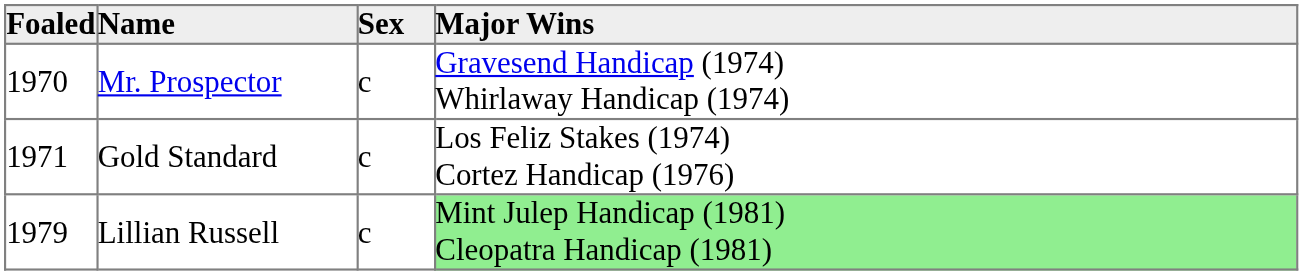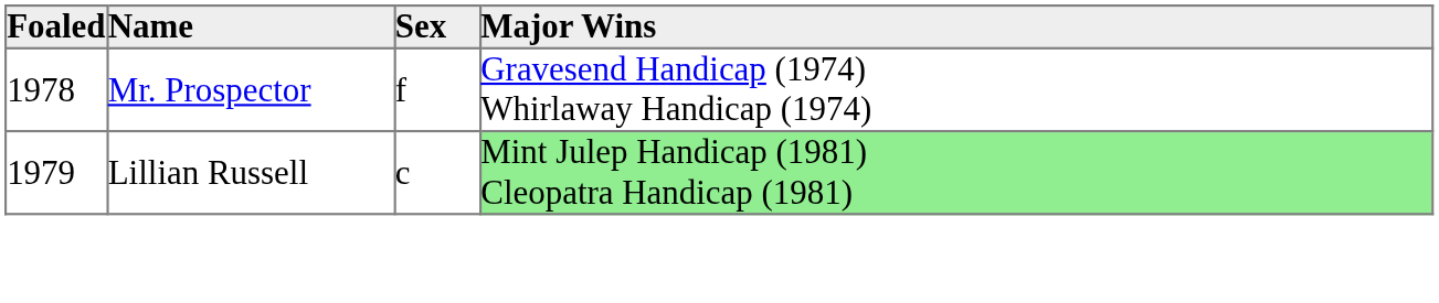Mr. Prospector | Foaled: 1970 -> 1978
Mr. Prospector | Sex: c -> f
- row: 1971 | Gold Standard | c | Los Feliz Stakes (1974) Cortez Handicap (1976)
